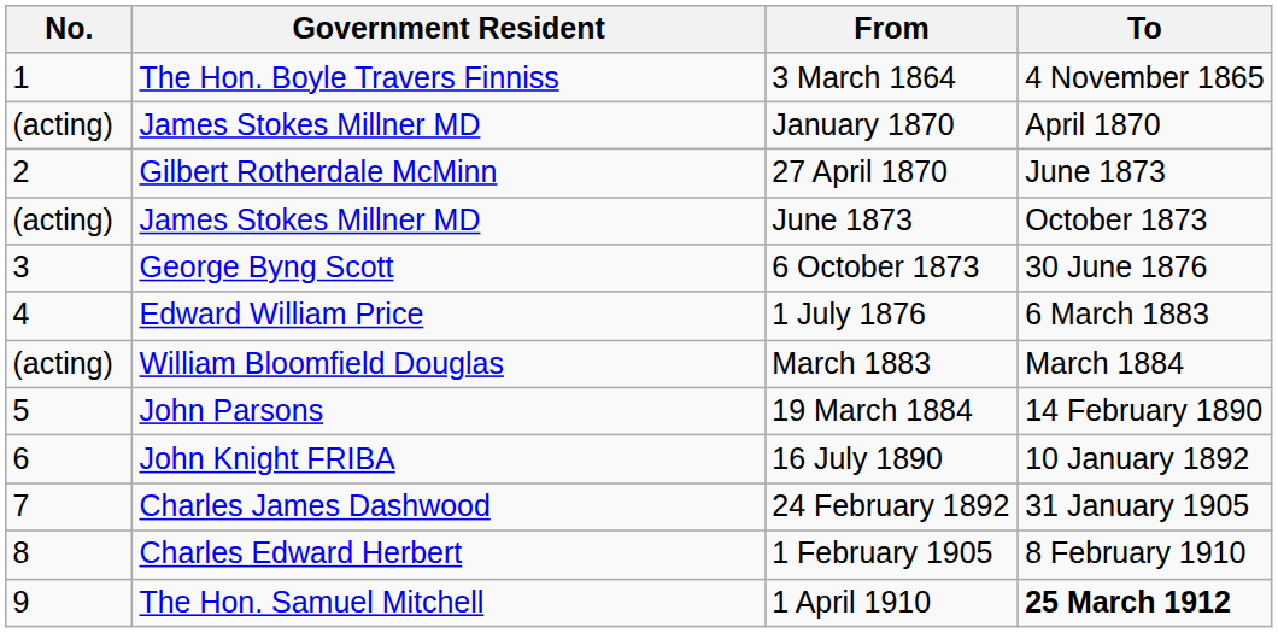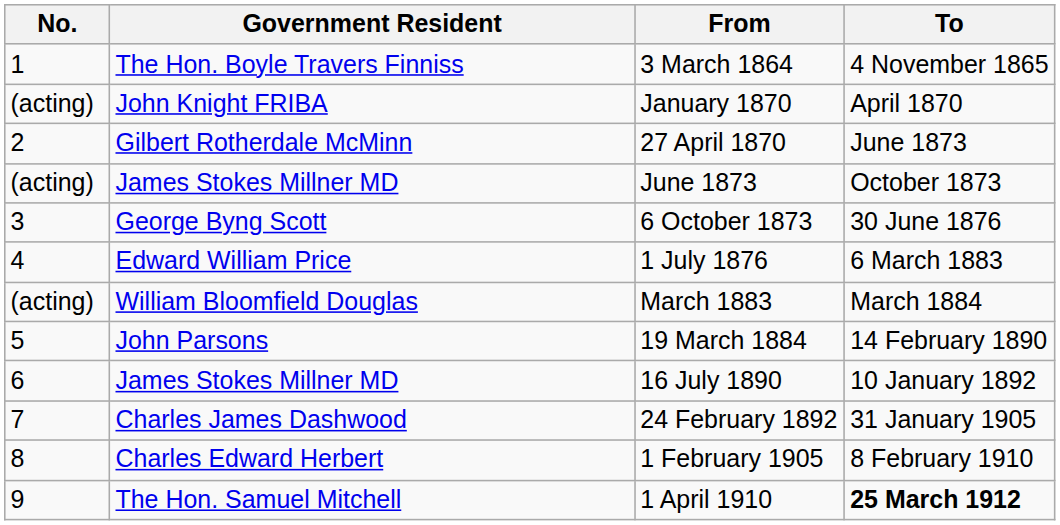January 1870 | Government Resident: James Stokes Millner MD -> John Knight FRIBA
16 July 1890 | Government Resident: John Knight FRIBA -> James Stokes Millner MD
